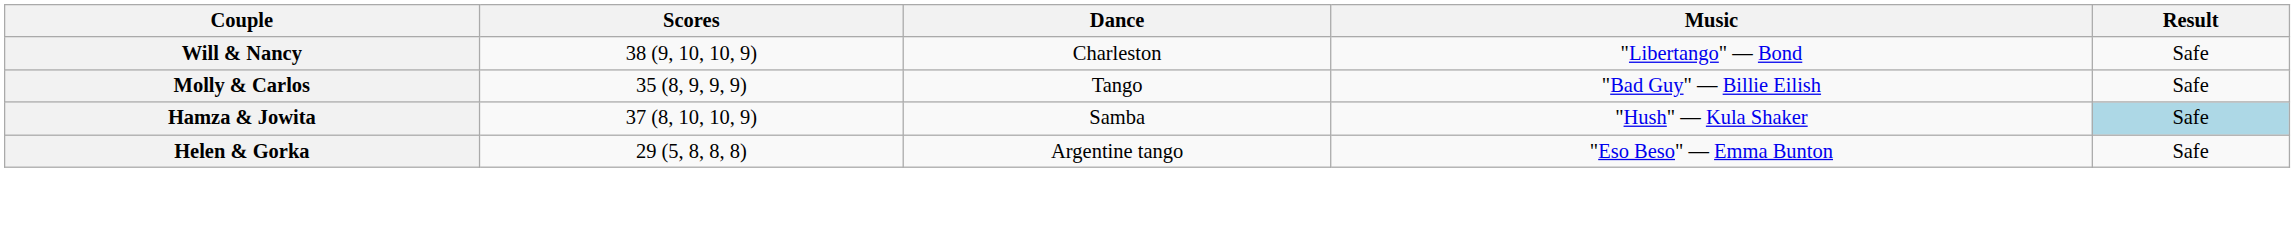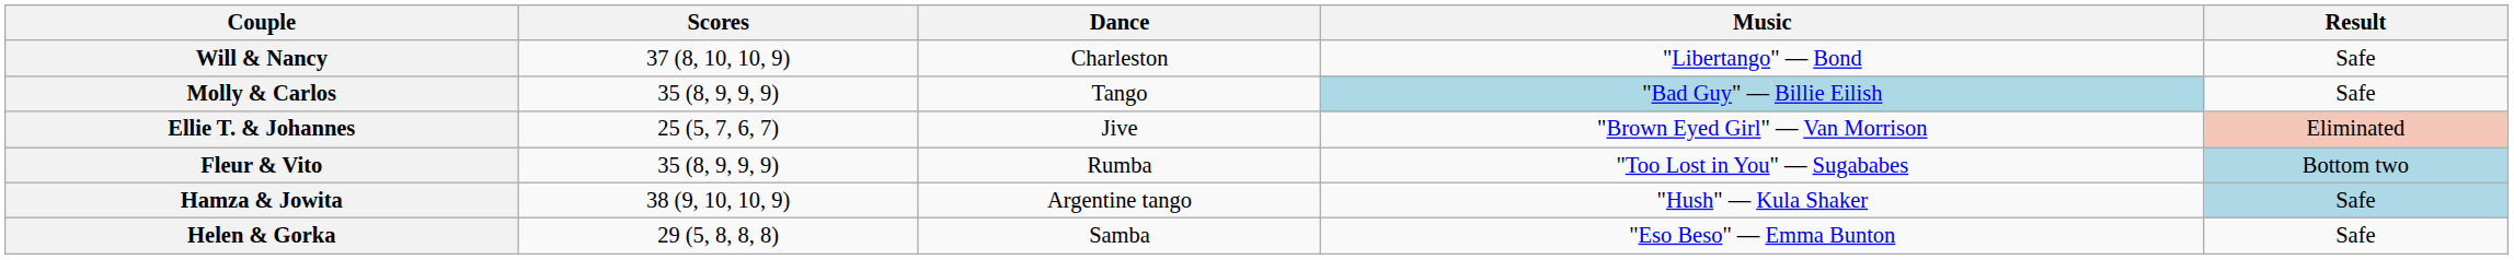Will & Nancy | Scores: 38 (9, 10, 10, 9) -> 37 (8, 10, 10, 9)
Molly & Carlos | Music: no background -> lightblue background
+ row: Ellie T. & Johannes | 25 (5, 7, 6, 7) | Jive | "Brown Eyed Girl" — Van Morrison | Eliminated
+ row: Fleur & Vito | 35 (8, 9, 9, 9) | Rumba | "Too Lost in You" — Sugababes | Bottom two
Hamza & Jowita | Scores: 37 (8, 10, 10, 9) -> 38 (9, 10, 10, 9)
Hamza & Jowita | Dance: Samba -> Argentine tango
Helen & Gorka | Dance: Argentine tango -> Samba
